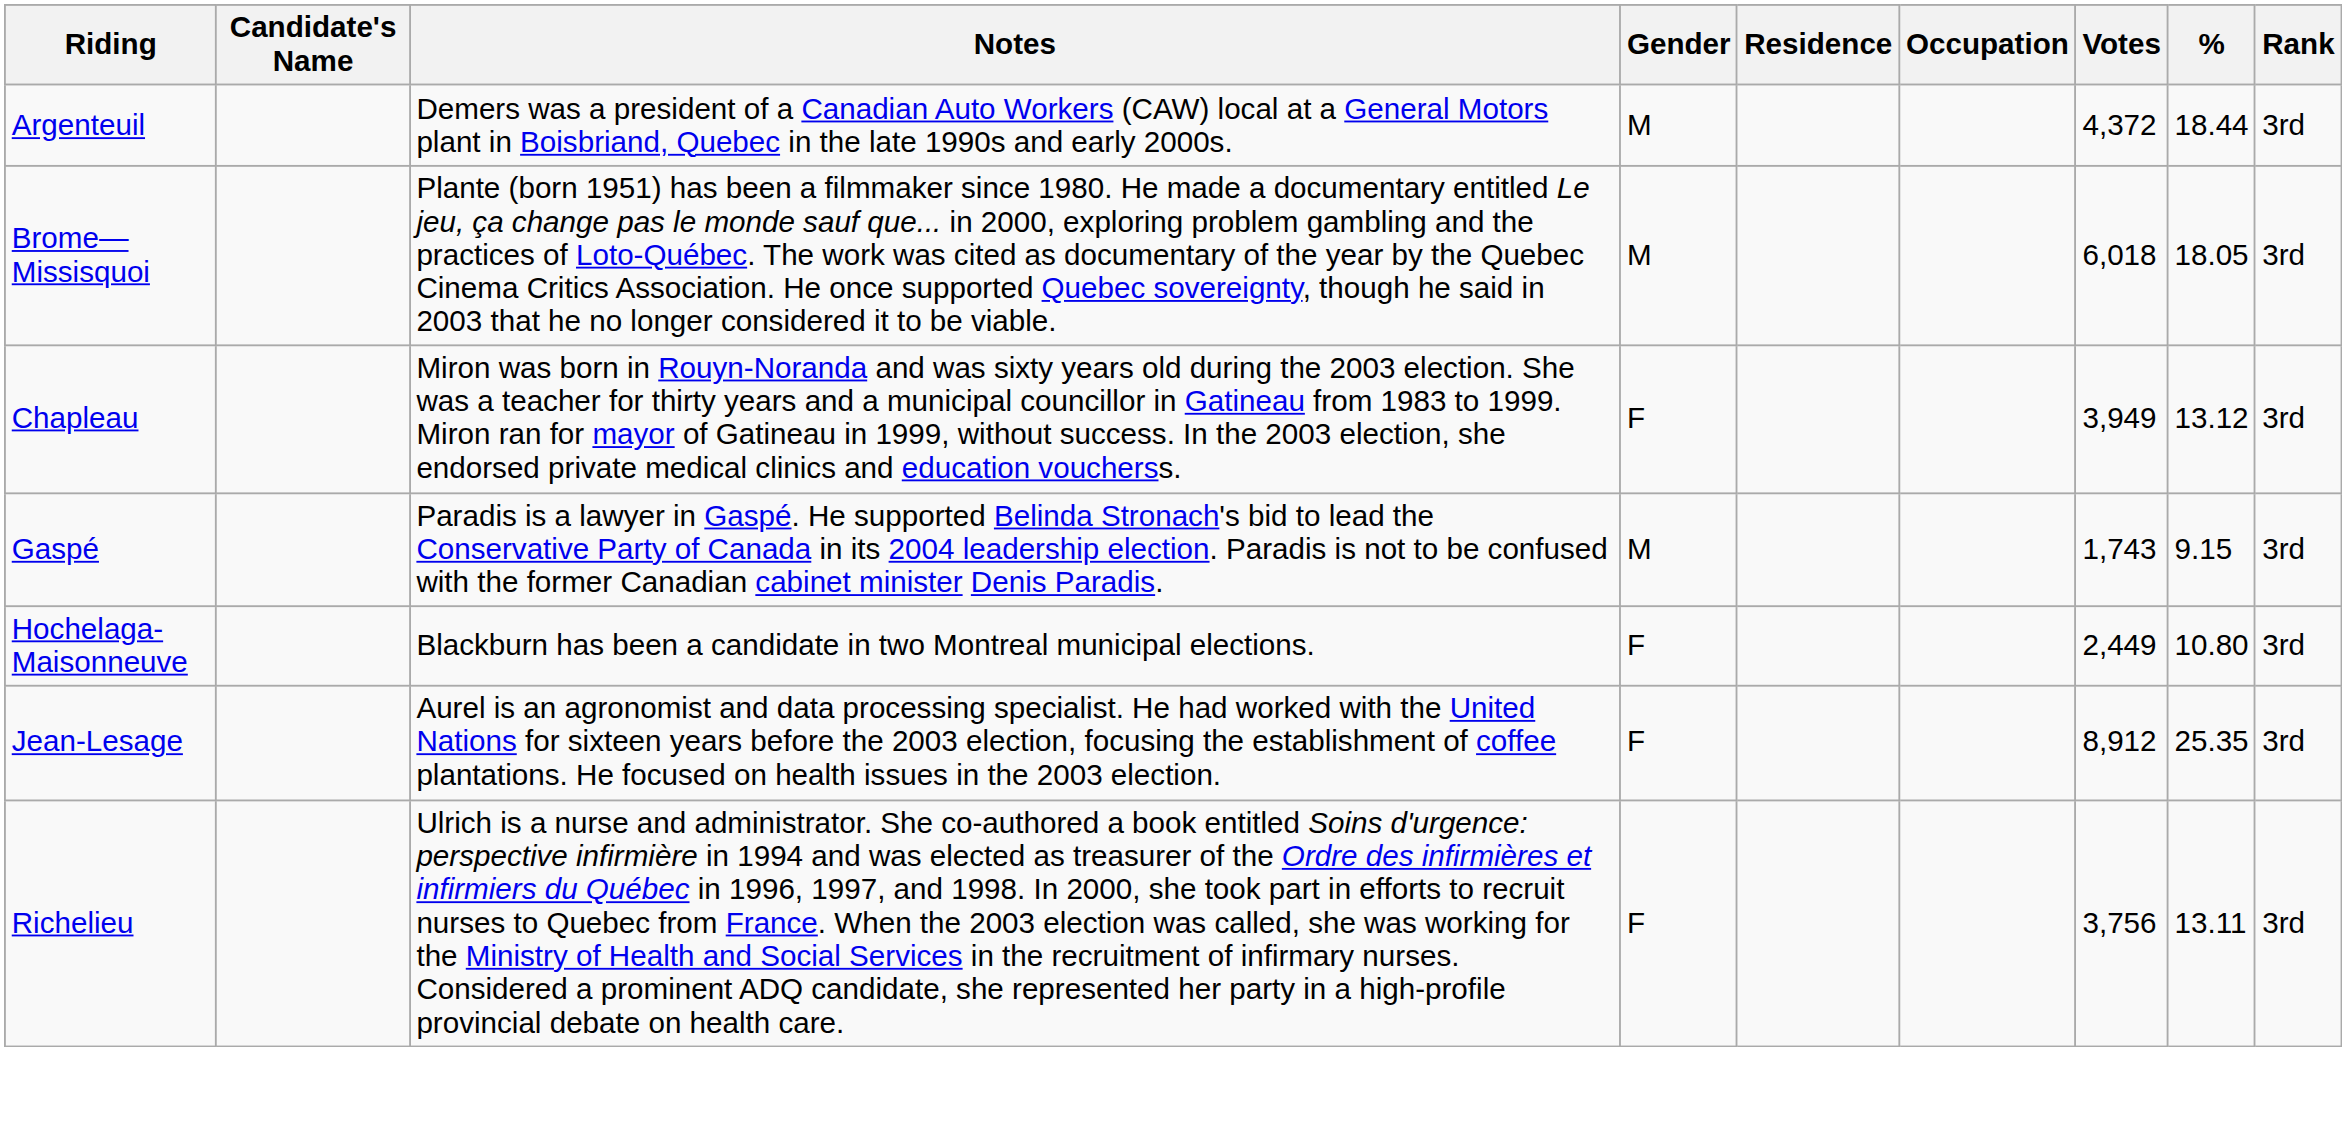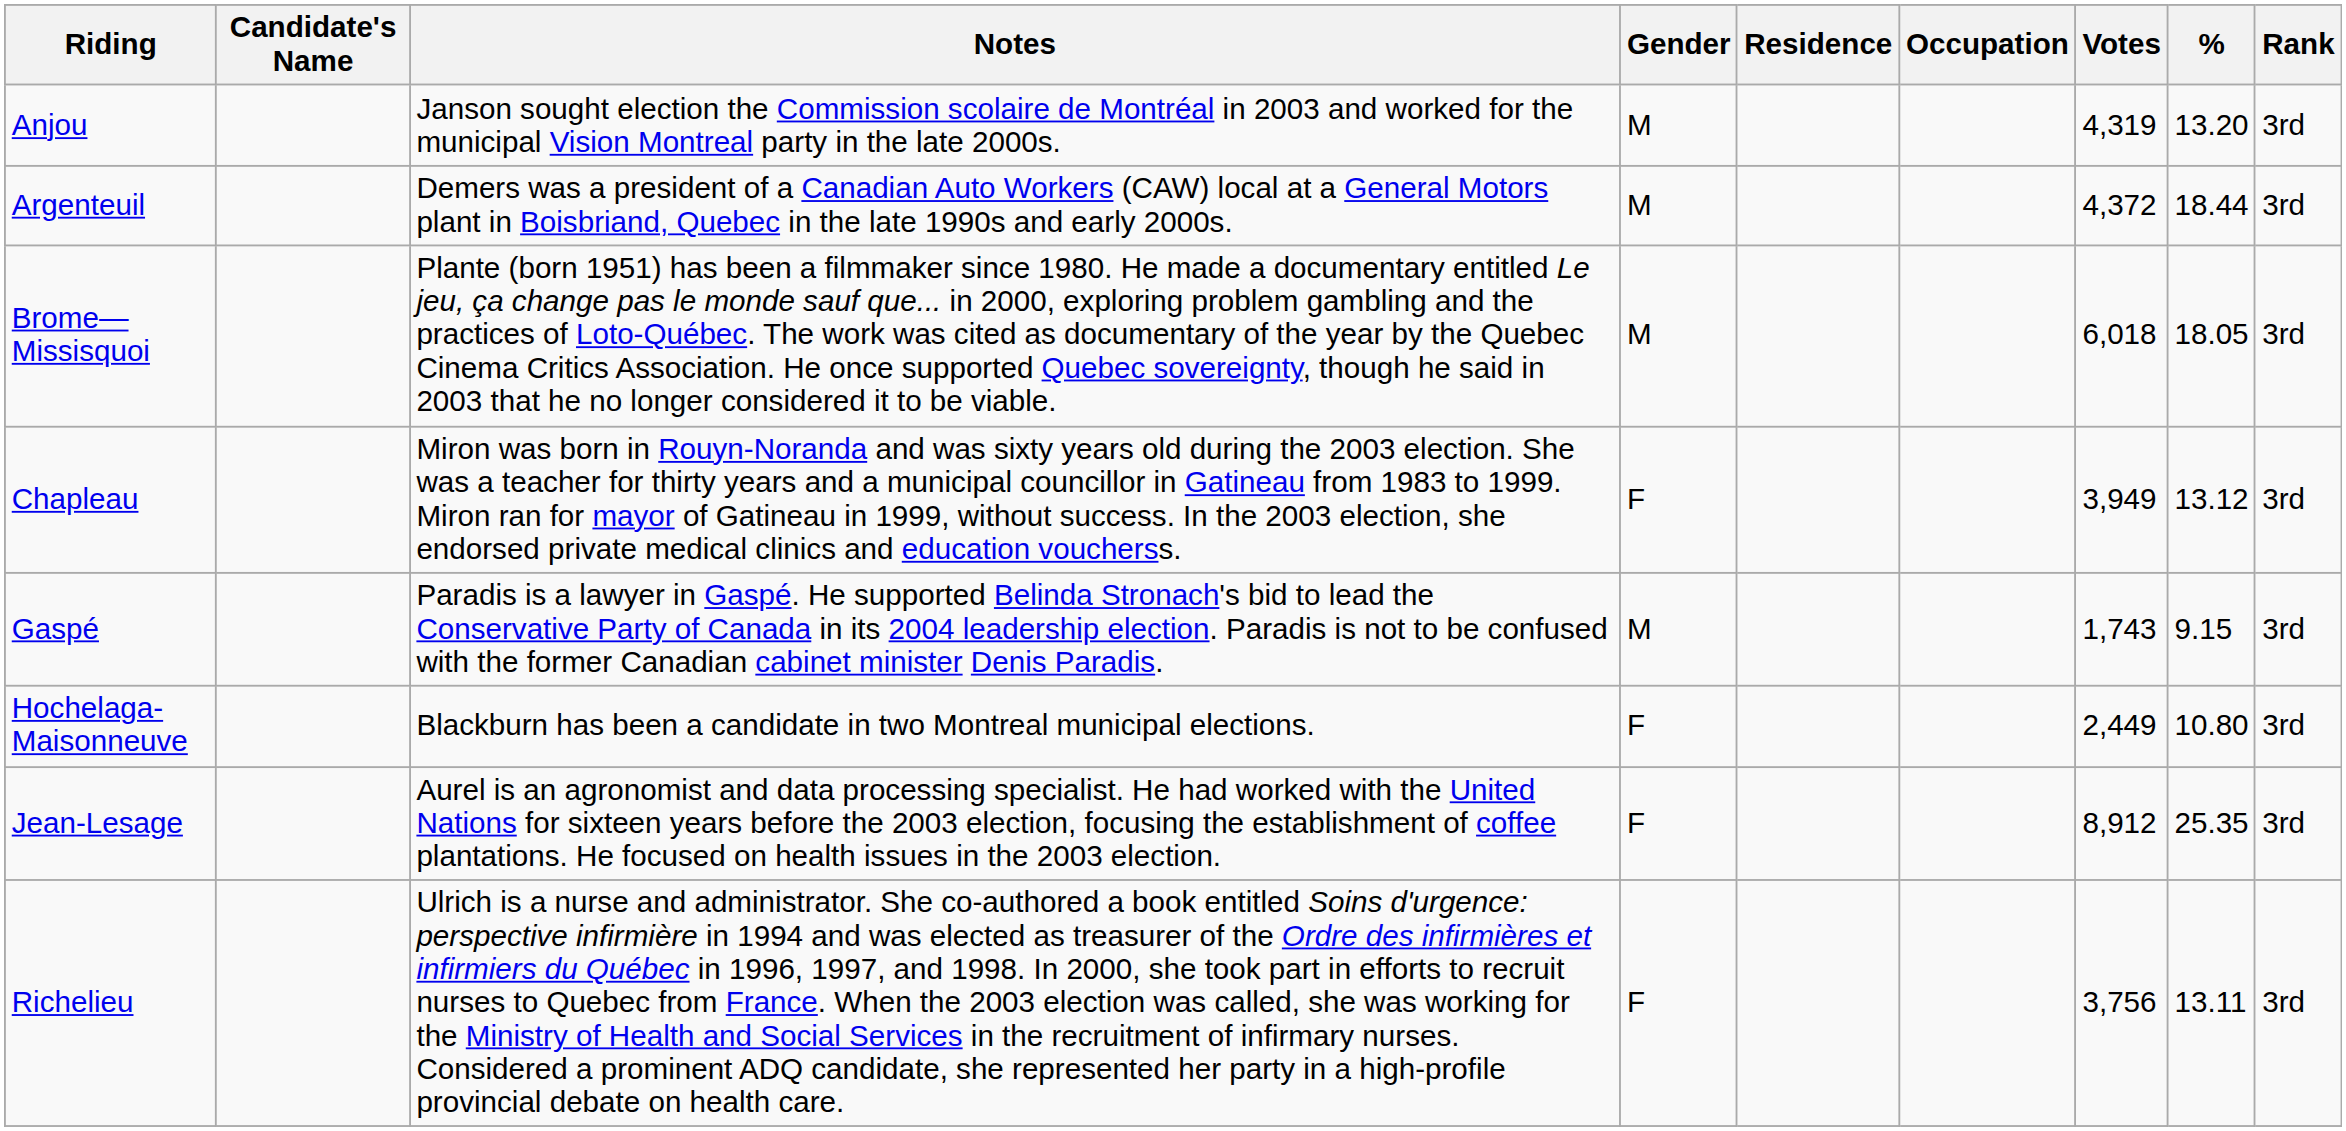+ row: Anjou | Janson sought election the Commission scolaire de Montréal in 2003 and worked for the municipal Vision Montreal party in the late 2000s. | M | 4,319 | 13.20 | 3rd
